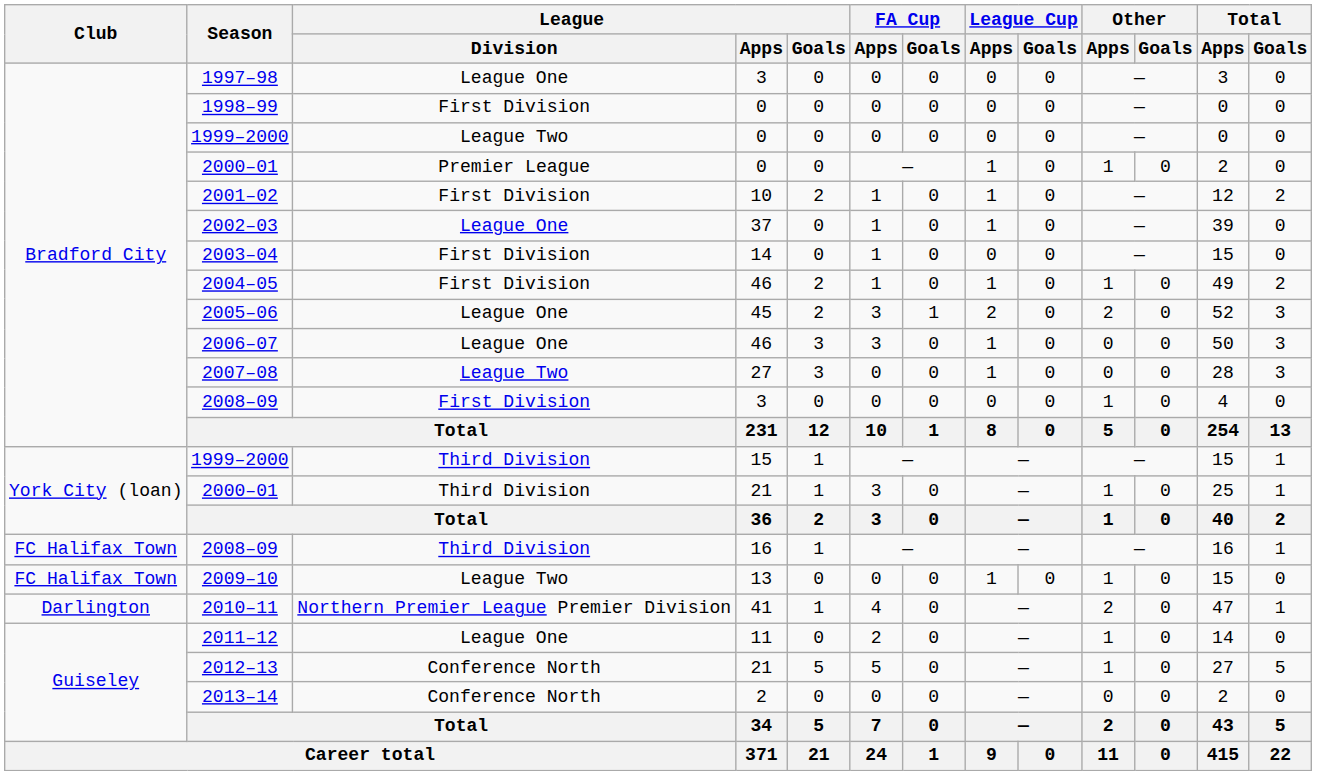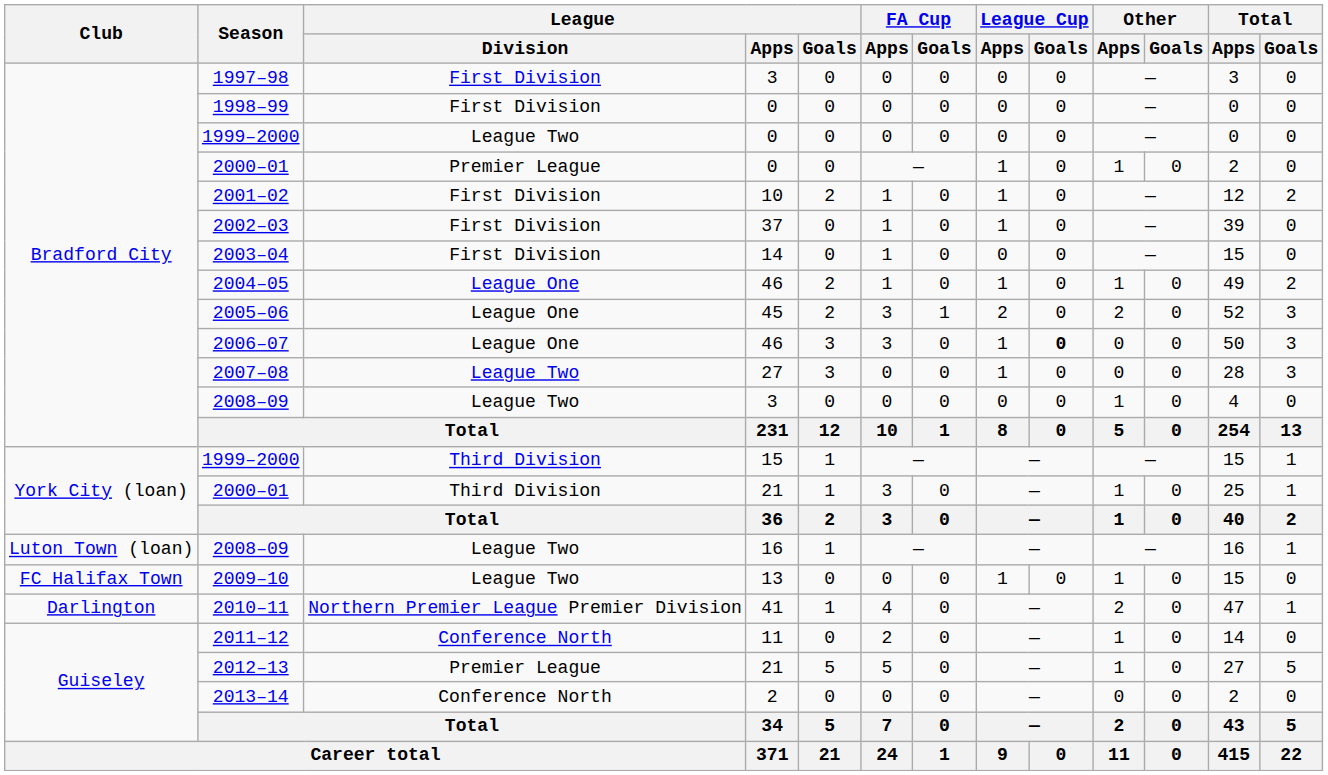1997–98 | League / Division: League One -> First Division
2002–03 | League / Division: League One -> First Division
2004–05 | League / Division: First Division -> League One
2006–07 | League Cup / Goals: normal -> bold
2008–09 / 3 | League / Division: First Division -> League Two
2008–09 / 16 | Club: FC Halifax Town -> Luton Town (loan)
2008–09 / 16 | League / Division: Third Division -> League Two
2011–12 | League / Division: League One -> Conference North
2012–13 | League / Division: Conference North -> Premier League
